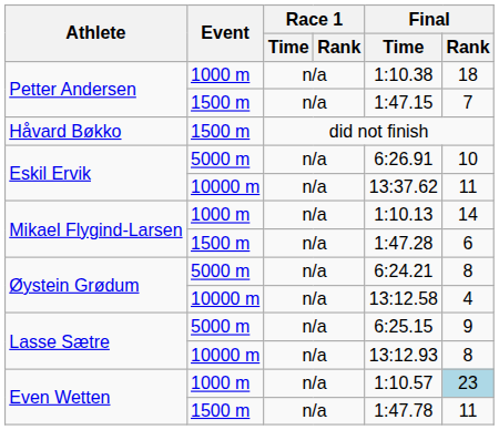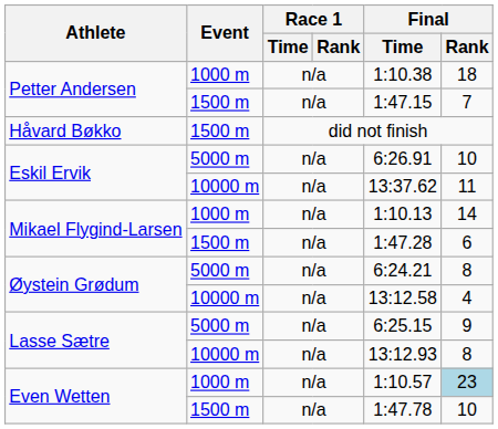Even Wetten / 1500 m | Final / Rank: 11 -> 10
